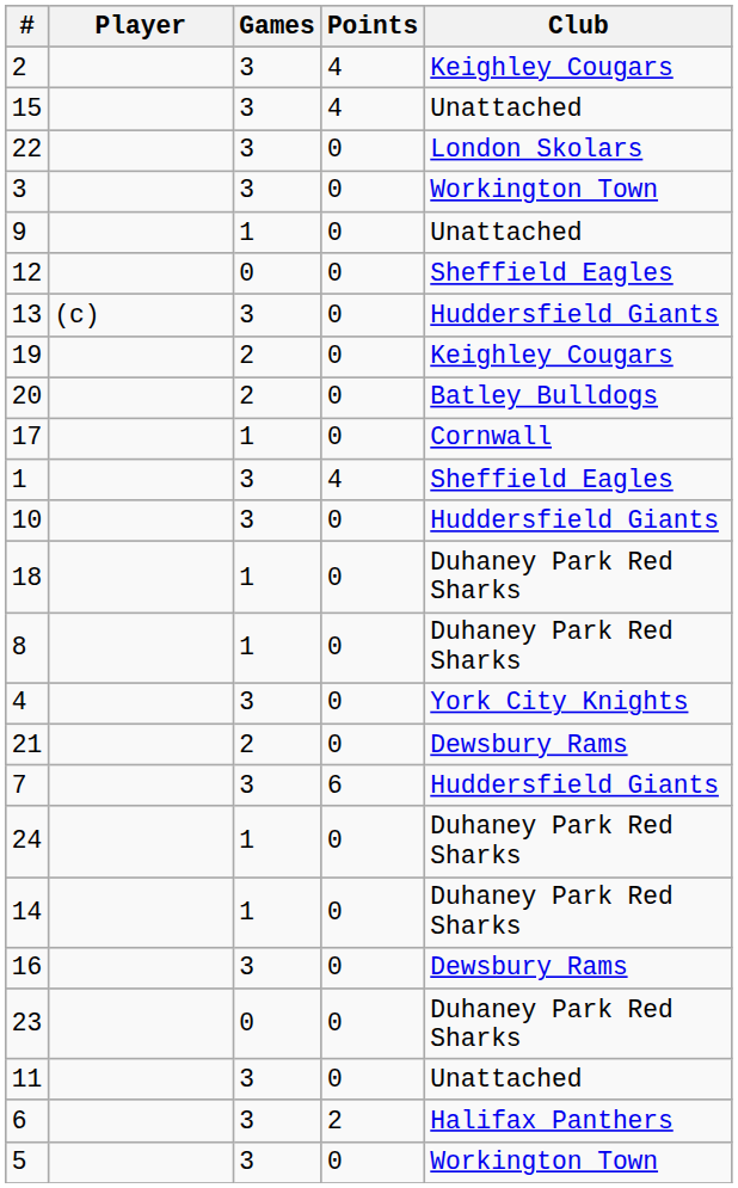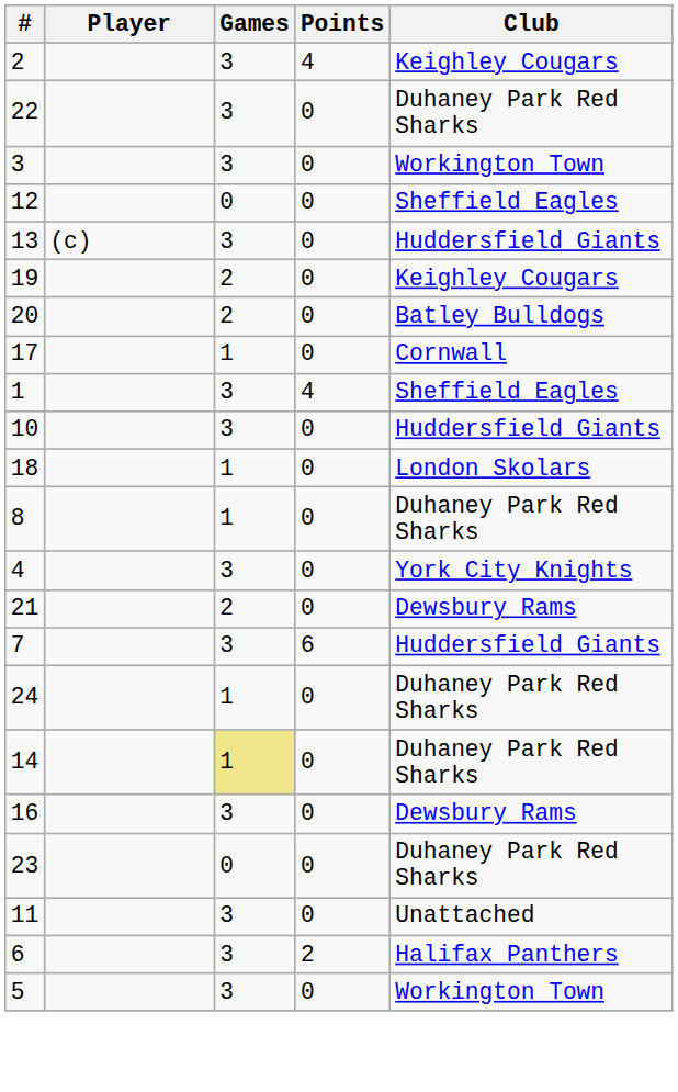- row: 15 | 3 | 4 | Unattached
22 | Club: London Skolars -> Duhaney Park Red Sharks
- row: 9 | 1 | 0 | Unattached
18 | Club: Duhaney Park Red Sharks -> London Skolars
14 | Games: no background -> khaki background
